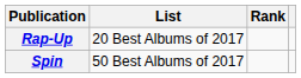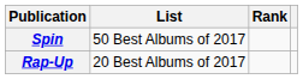rows swapped: Rap-Up <-> Spin
